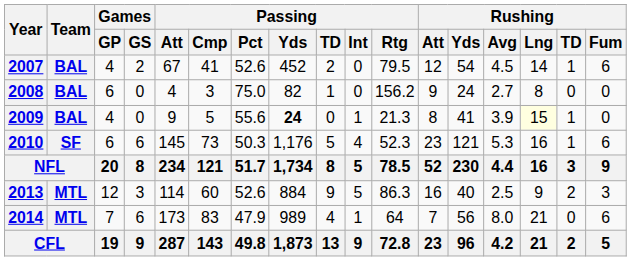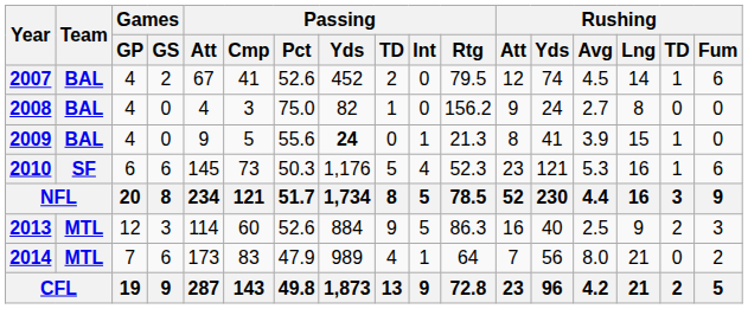2007 | Rushing / Yds: 54 -> 74
2008 | Games / GP: 6 -> 4
2009 | Rushing / Lng: lightyellow background -> no background
2014 | Rushing / Fum: 6 -> 2
